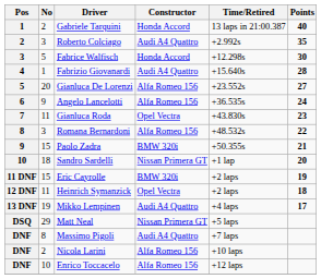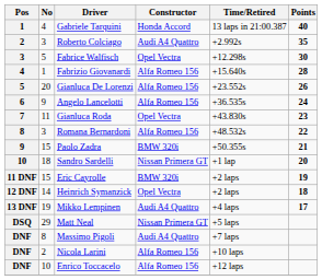Gabriele Tarquini | No: 2 -> 4
Fabrice Walfisch | Constructor: Honda Accord -> Opel Vectra
Fabrizio Giovanardi | Constructor: Audi A4 Quattro -> Alfa Romeo 156
Gianluca De Lorenzi | Points: 27 -> 26
Heinrich Symanzick | No: 11 -> 14
